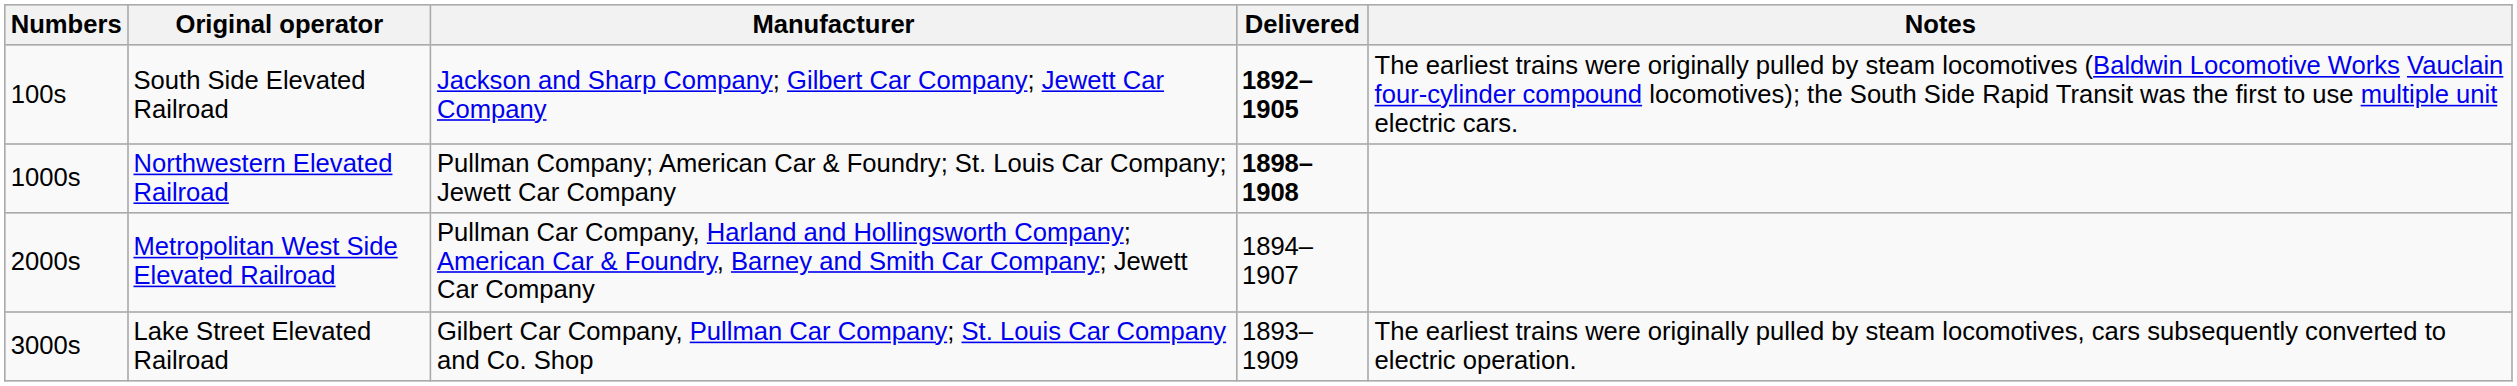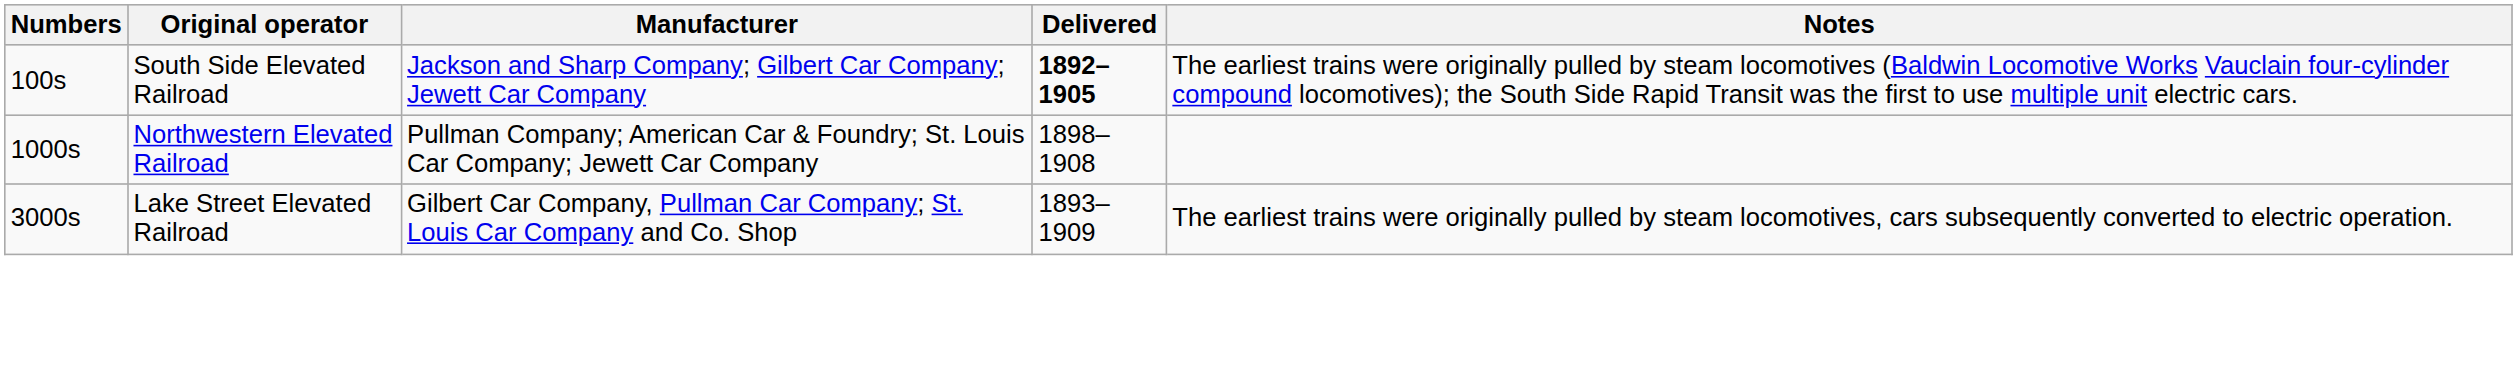Northwestern Elevated Railroad | Delivered: bold -> normal
- row: 2000s | Metropolitan West Side Elevated Railroad | Pullman Car Company, Harland and Hollingsworth Company; American Car & Foundry, Barney and Smith Car Company; Jewett Car Company | 1894–1907
